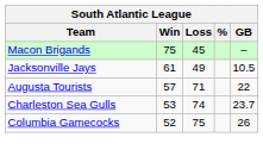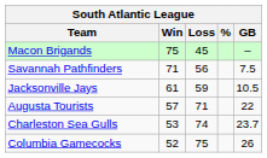+ row: Savannah Pathfinders | 71 | 56 | 7.5
Jacksonville Jays | Loss: 49 -> 59
